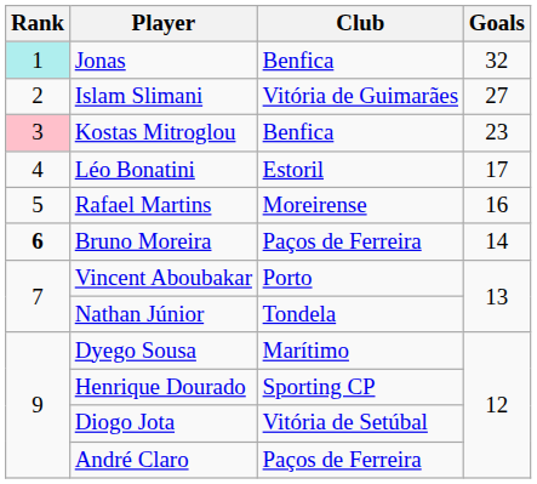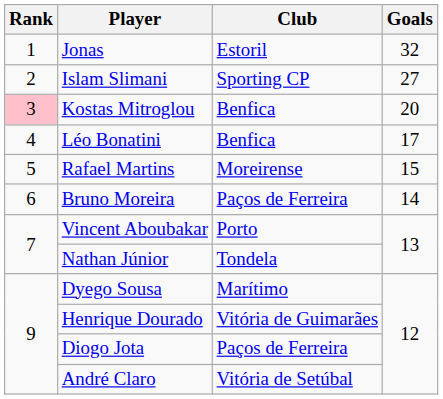Jonas | Rank: paleturquoise background -> no background
Jonas | Club: Benfica -> Estoril
Islam Slimani | Club: Vitória de Guimarães -> Sporting CP
Kostas Mitroglou | Goals: 23 -> 20
Léo Bonatini | Club: Estoril -> Benfica
Rafael Martins | Goals: 16 -> 15
Bruno Moreira | Rank: bold -> normal
Henrique Dourado | Club: Sporting CP -> Vitória de Guimarães
Diogo Jota | Club: Vitória de Setúbal -> Paços de Ferreira
André Claro | Club: Paços de Ferreira -> Vitória de Setúbal
